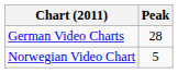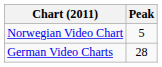rows swapped: German Video Charts <-> Norwegian Video Chart
